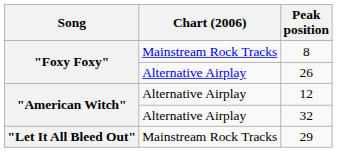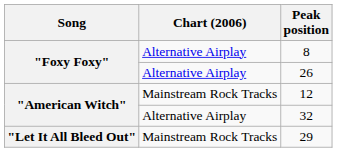8 | Chart (2006): Mainstream Rock Tracks -> Alternative Airplay
12 | Chart (2006): Alternative Airplay -> Mainstream Rock Tracks
